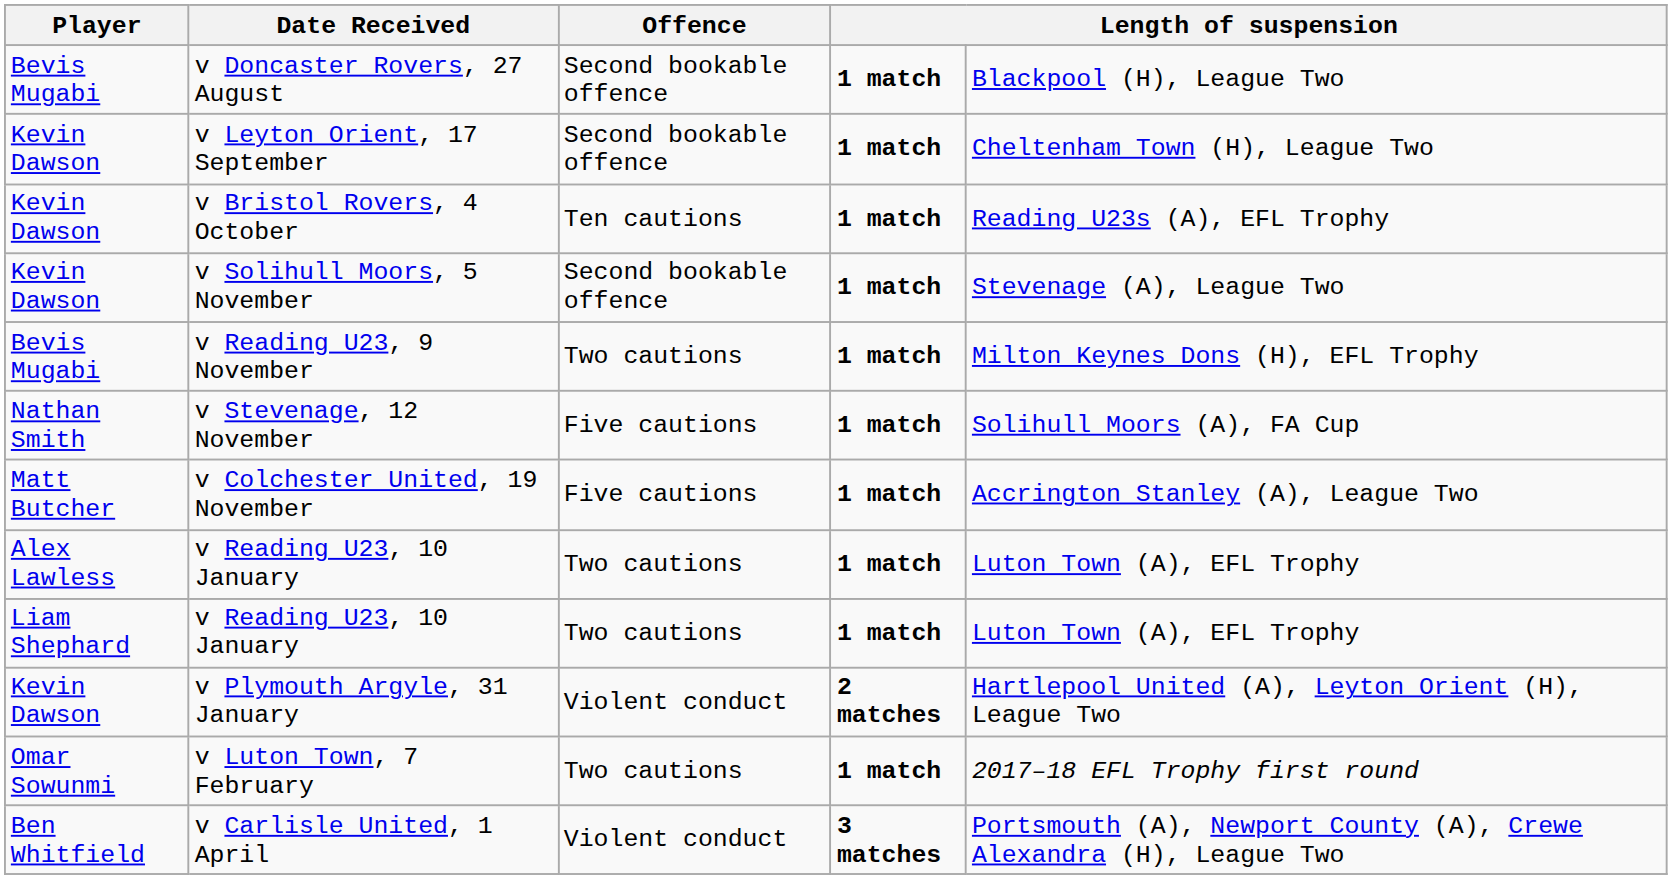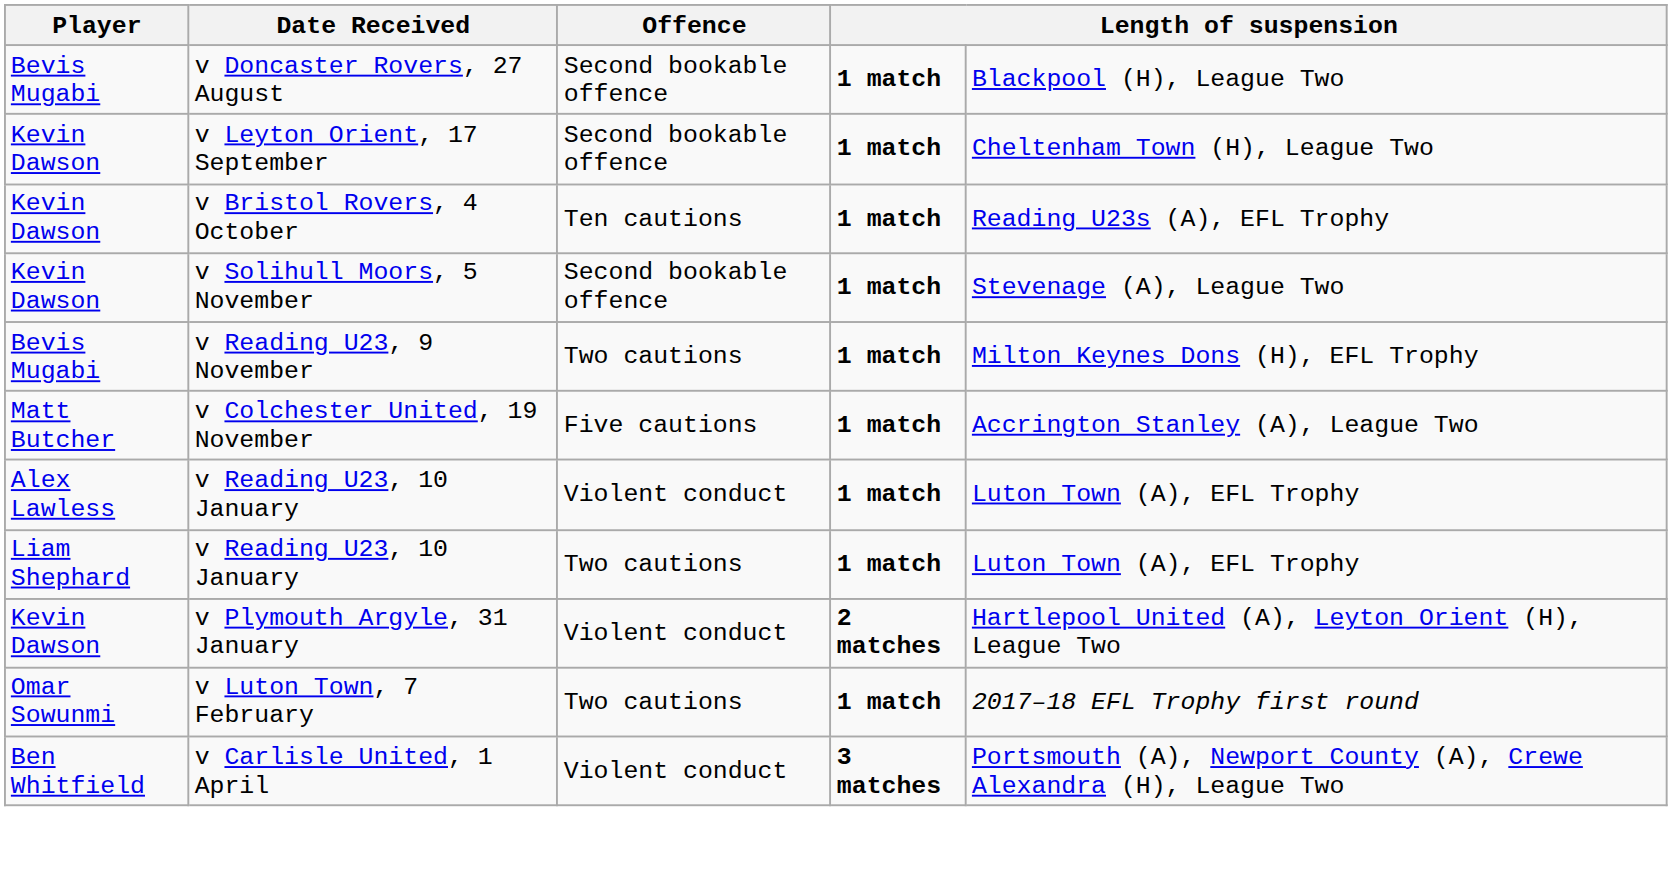- row: Nathan Smith | v Stevenage, 12 November | Five cautions | 1 match | Solihull Moors (A), FA Cup
Alex Lawless / v Reading U23, 10 January | Offence: Two cautions -> Violent conduct
